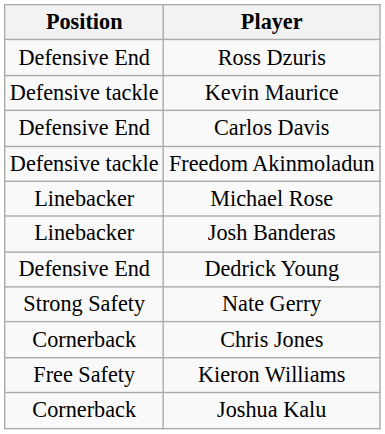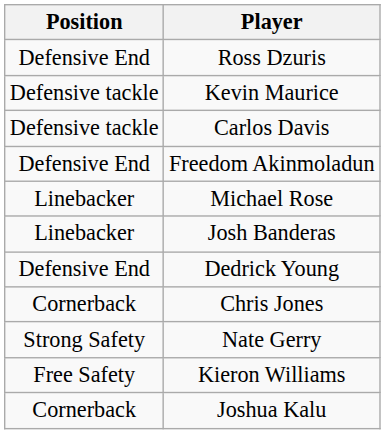Carlos Davis | Position: Defensive End -> Defensive tackle
Freedom Akinmoladun | Position: Defensive tackle -> Defensive End
rows swapped: Chris Jones <-> Nate Gerry
